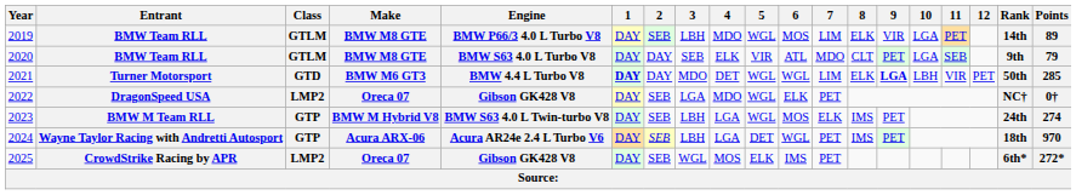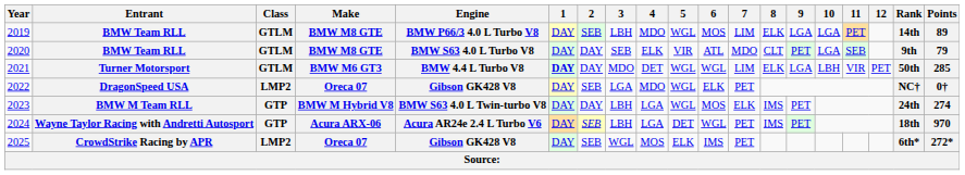2019 | 9: VIR -> LGA
2021 | Class: GTD -> GTLM
2021 | 9: bold -> normal
2023 | 2: SEB -> DAY
